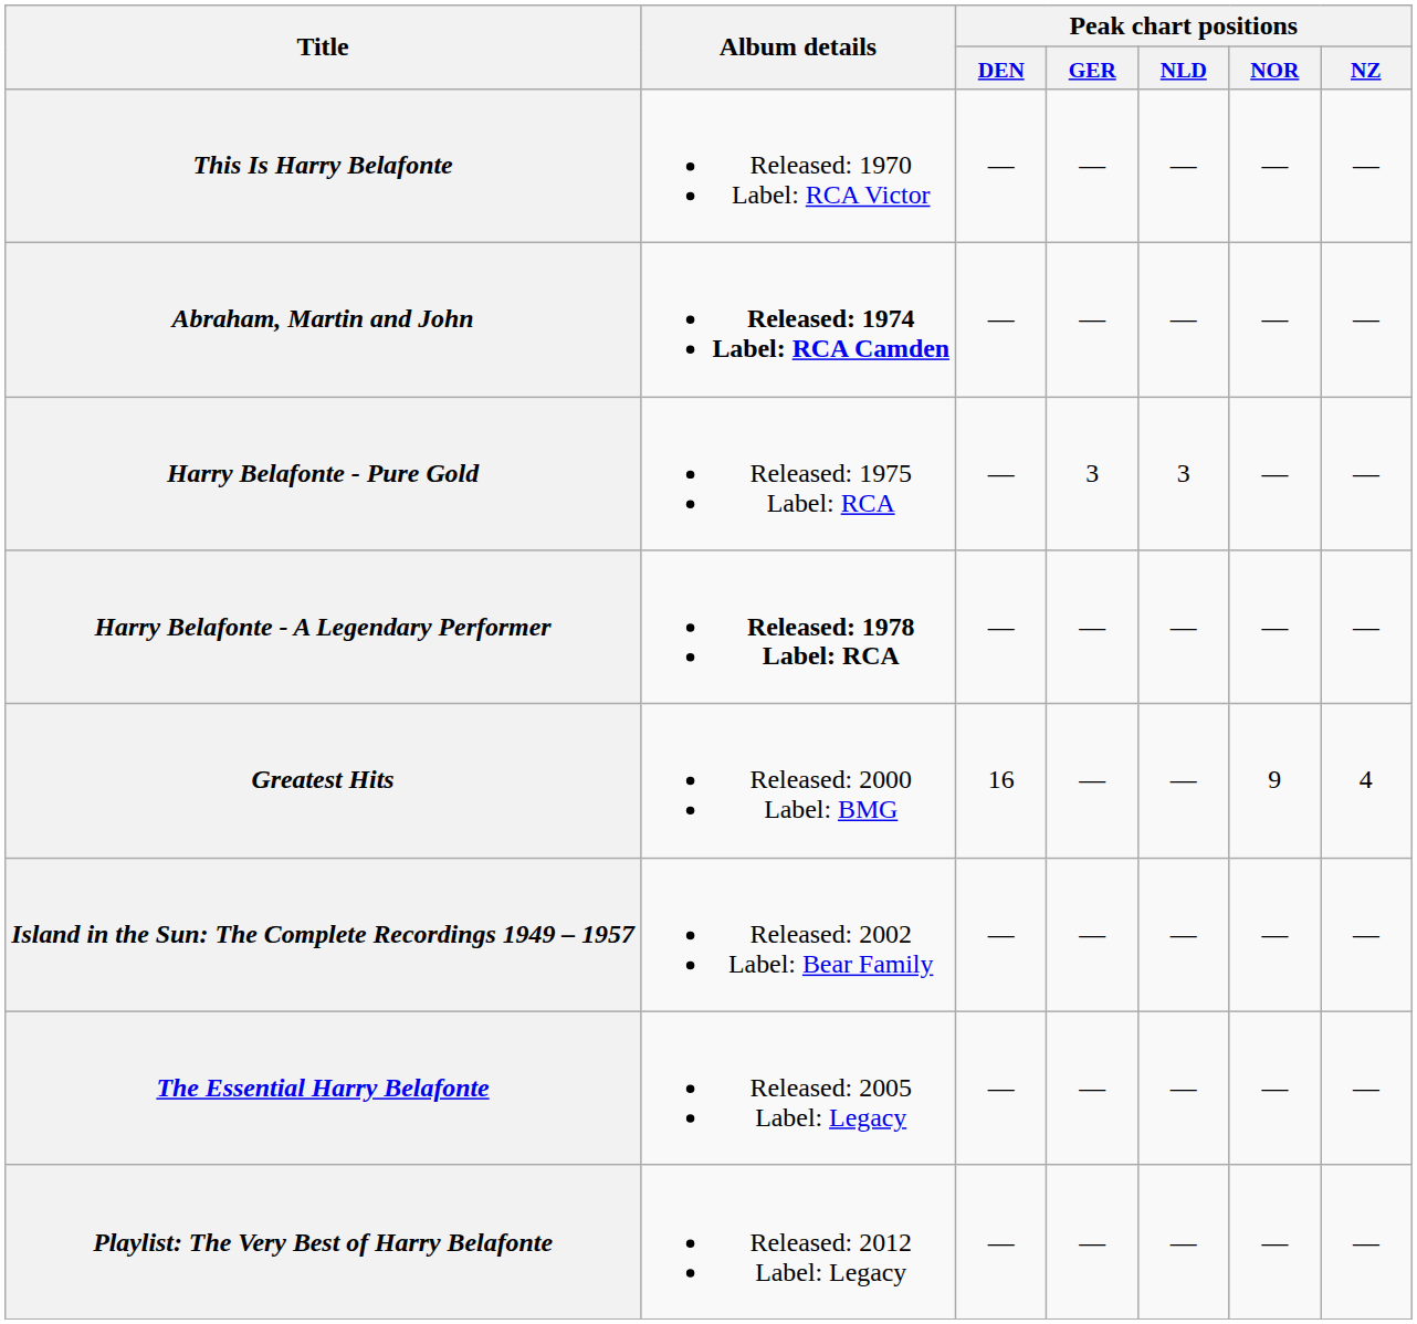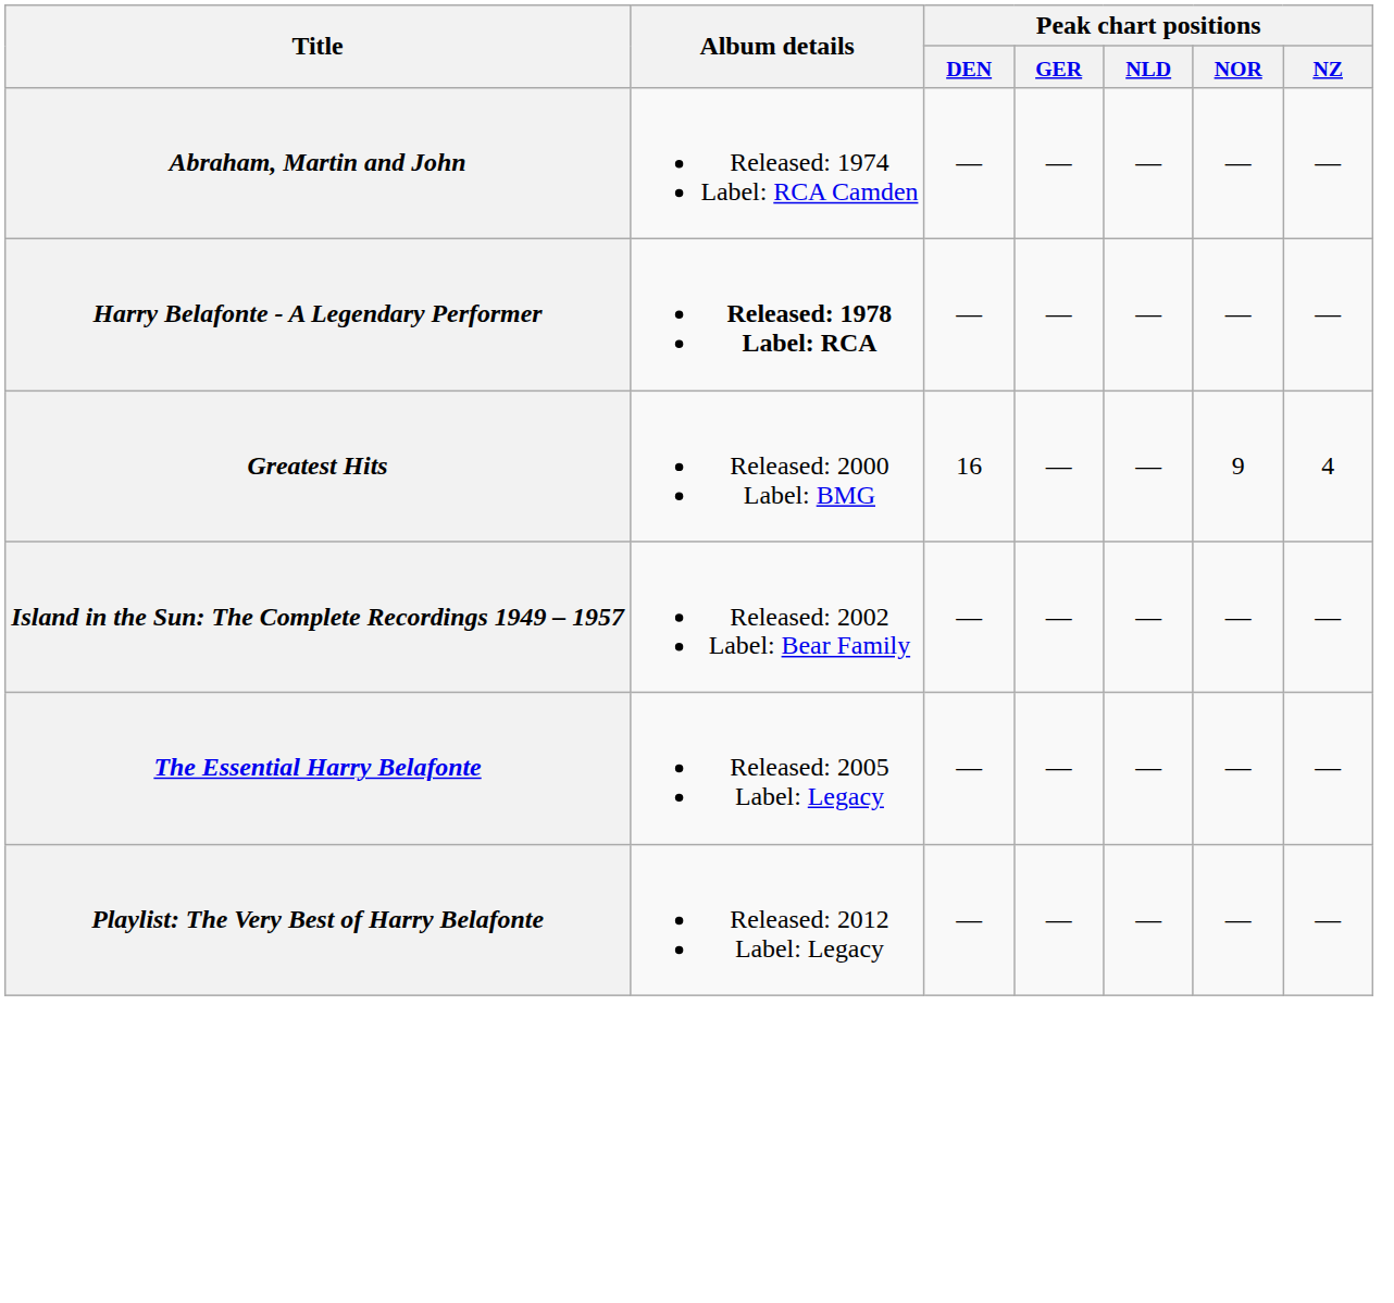- row: This Is Harry Belafonte | Released: 1970 Label: RCA Victor | — | — | — | — | —
Abraham, Martin and John | Album details: bold -> normal
- row: Harry Belafonte - Pure Gold | Released: 1975 Label: RCA | — | 3 | 3 | — | —
